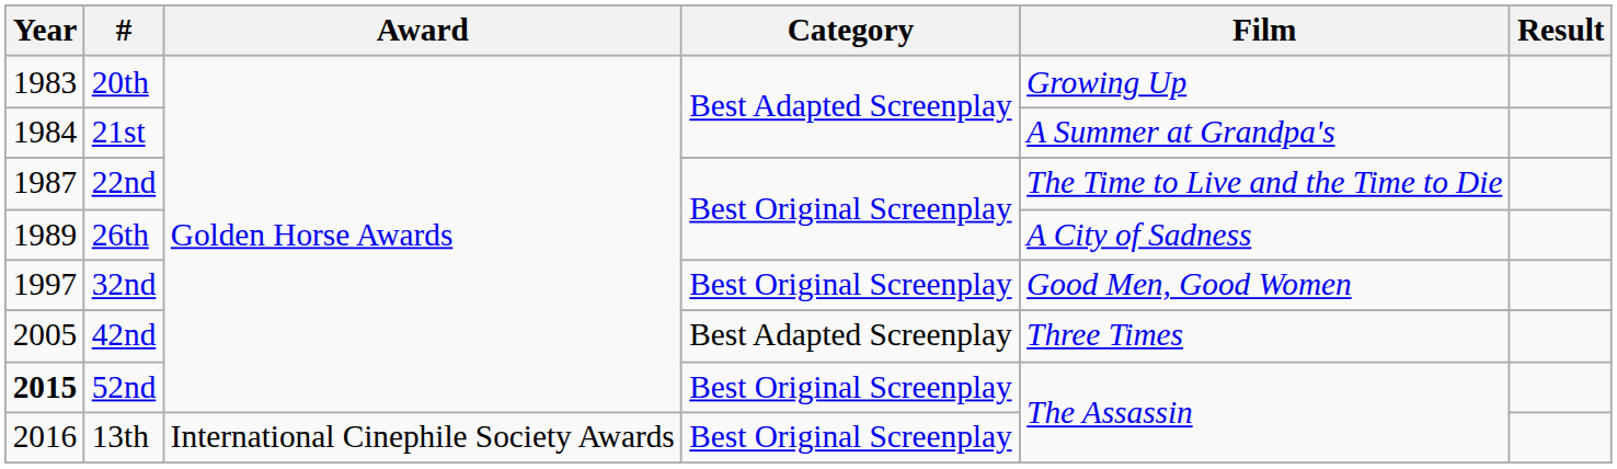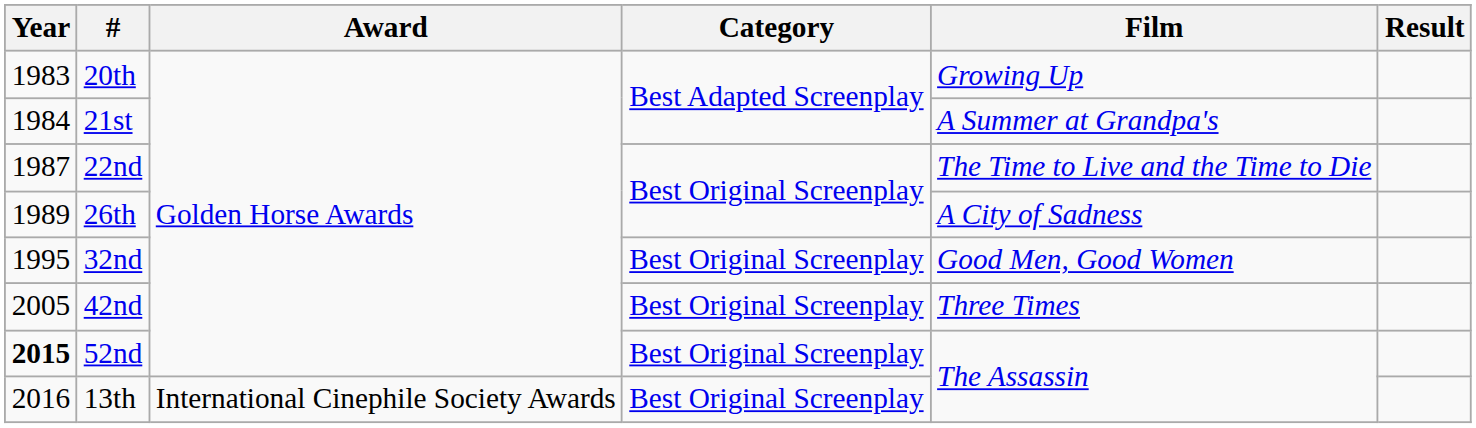32nd | Year: 1997 -> 1995
42nd | Category: Best Adapted Screenplay -> Best Original Screenplay
